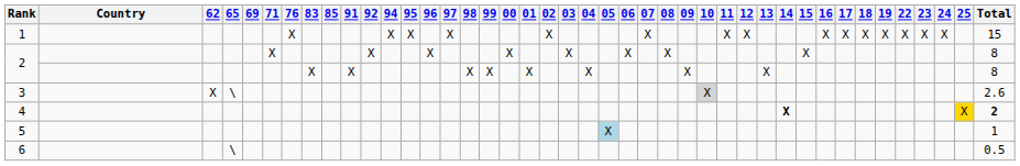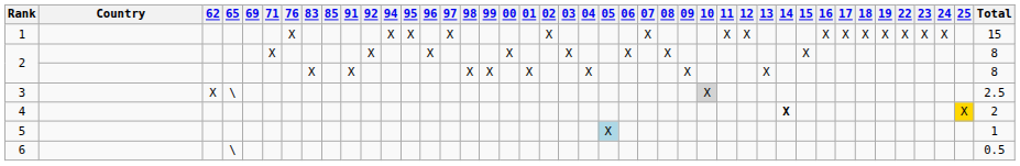3 | Total: 2.6 -> 2.5
4 | Total: bold -> normal
